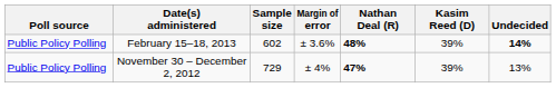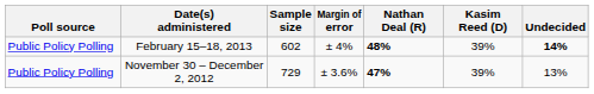February 15–18, 2013 | Margin of error: ± 3.6% -> ± 4%
November 30 – December 2, 2012 | Margin of error: ± 4% -> ± 3.6%
